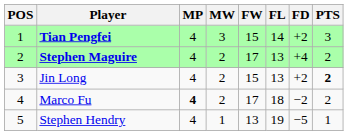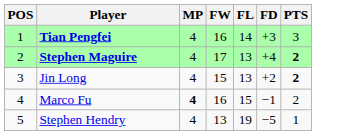- column: MW | 3 | 2 | 2 | 2 | 1
Tian Pengfei | FW: 15 -> 16
Tian Pengfei | FD: +2 -> +3
Stephen Maguire | PTS: normal -> bold
Marco Fu | FW: 17 -> 16
Marco Fu | FL: 18 -> 15
Marco Fu | FD: −2 -> −1
